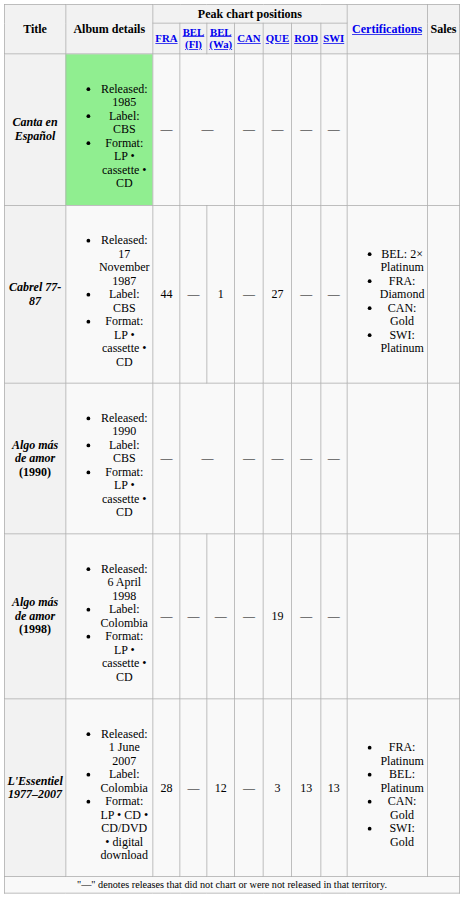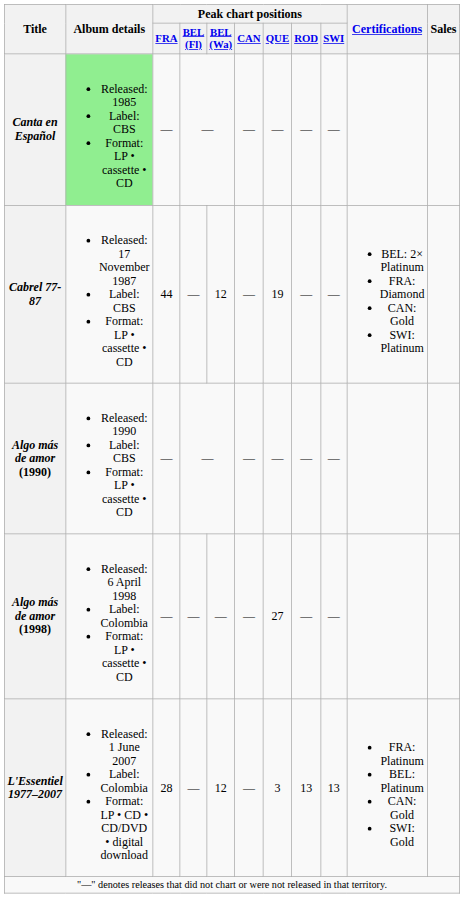Cabrel 77-87 | Peak chart positions / BEL (Wa): 1 -> 12
Cabrel 77-87 | Peak chart positions / QUE: 27 -> 19
Algo más de amor (1998) | Peak chart positions / QUE: 19 -> 27
